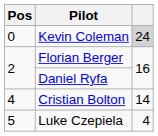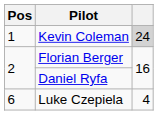Kevin Coleman | Pos: 0 -> 1
- row: 4 | Cristian Bolton | 14
Luke Czepiela | Pos: 5 -> 6
